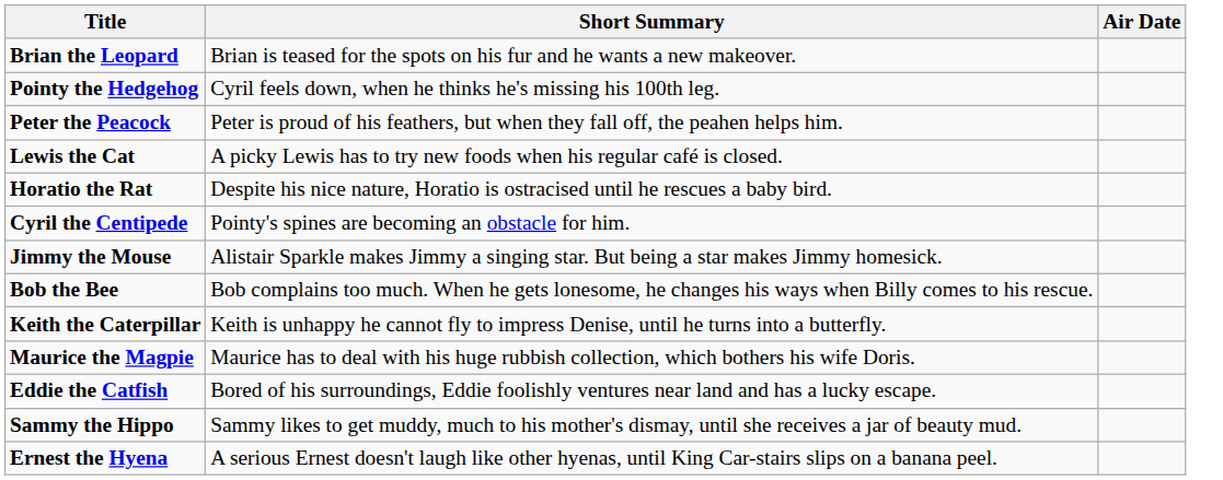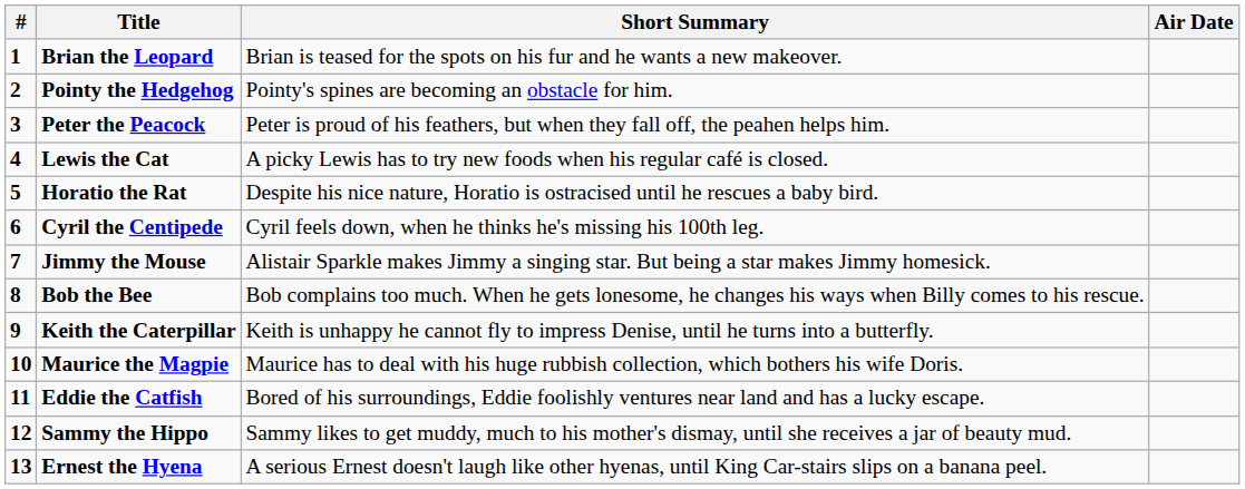+ column: # | 1 | 2 | 3 | 4 | 5 | 6 | 7 | 8 | 9 | 10 | 11 | 12 | 13
Pointy the Hedgehog | Short Summary: Cyril feels down, when he thinks he's missing his 100th leg. -> Pointy's spines are becoming an obstacle for him.
Cyril the Centipede | Short Summary: Pointy's spines are becoming an obstacle for him. -> Cyril feels down, when he thinks he's missing his 100th leg.
